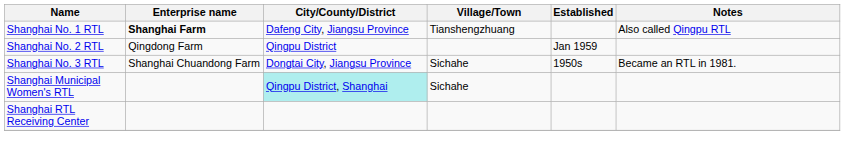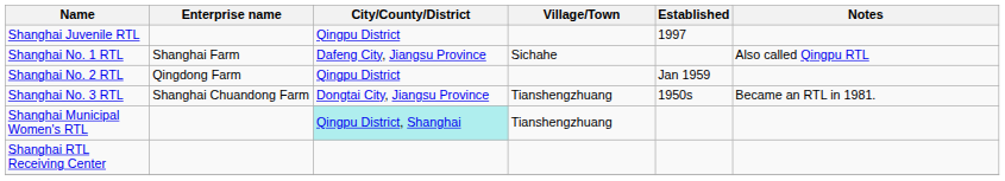+ row: Shanghai Juvenile RTL | Qingpu District | 1997
Shanghai No. 1 RTL | Enterprise name: bold -> normal
Shanghai No. 1 RTL | Village/Town: Tianshengzhuang -> Sichahe
Shanghai No. 3 RTL | Village/Town: Sichahe -> Tianshengzhuang
Shanghai Municipal Women's RTL | Village/Town: Sichahe -> Tianshengzhuang
